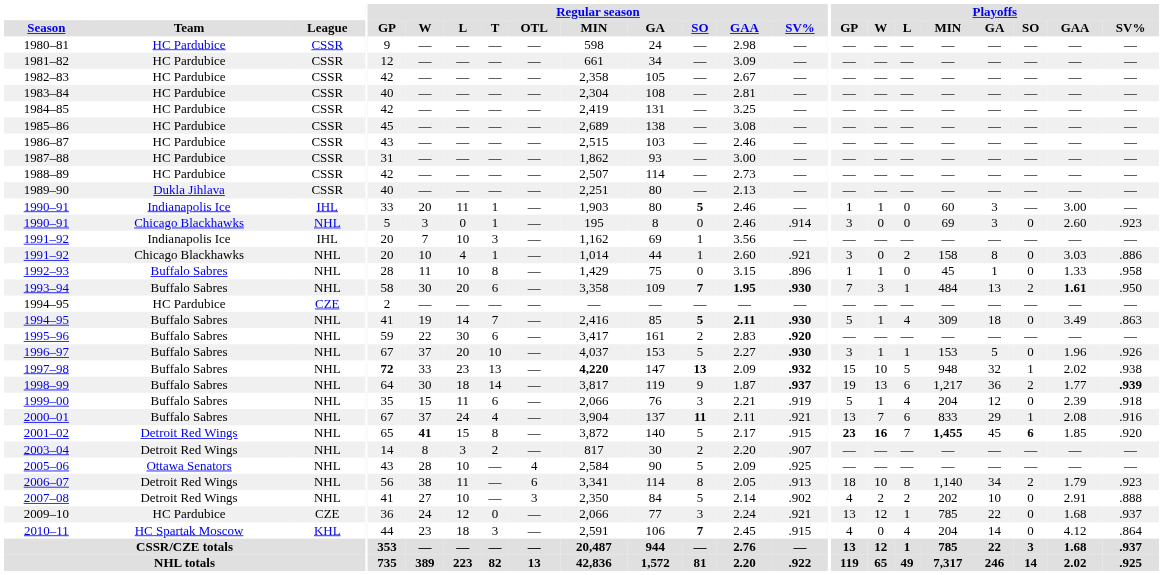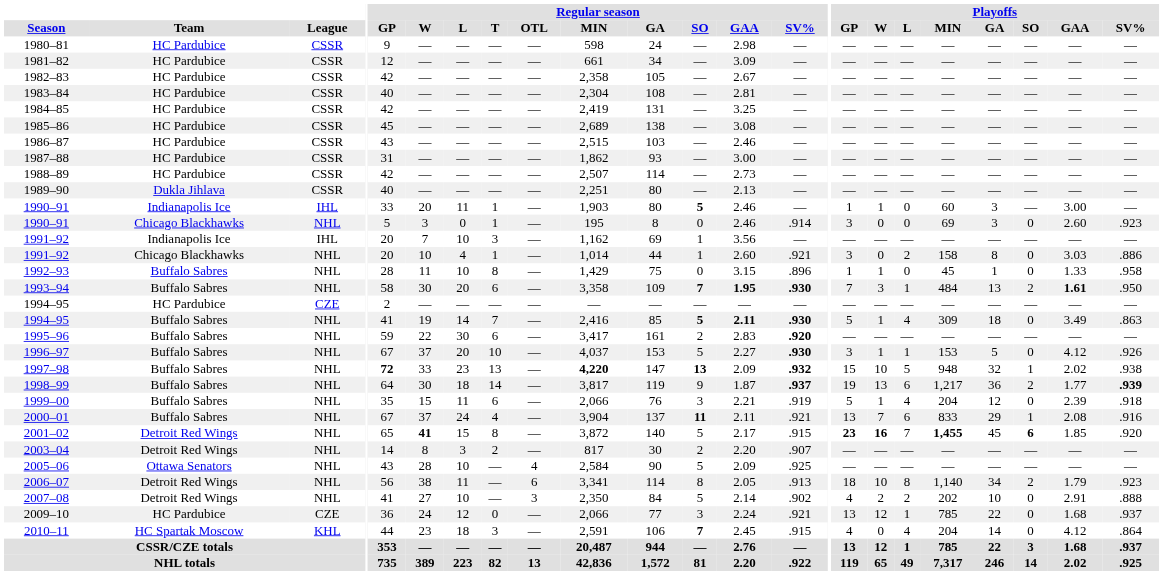1996–97 | Playoffs / GAA: 1.96 -> 4.12
